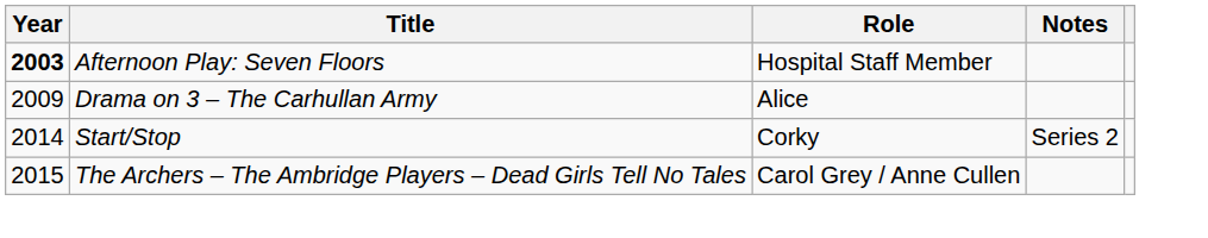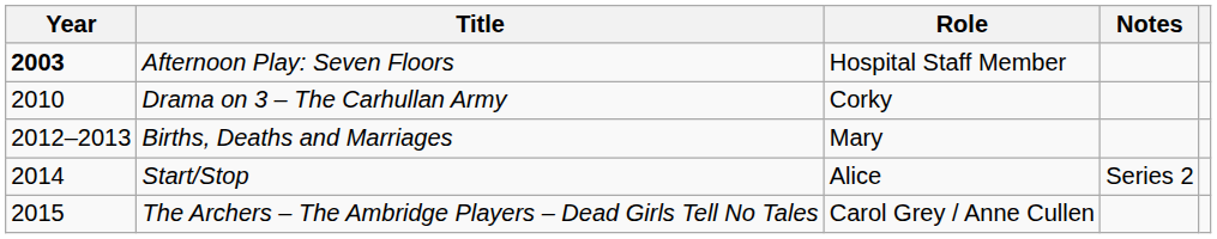Drama on 3 – The Carhullan Army | Year: 2009 -> 2010
Drama on 3 – The Carhullan Army | Role: Alice -> Corky
+ row: 2012–2013 | Births, Deaths and Marriages | Mary
Start/Stop | Role: Corky -> Alice
